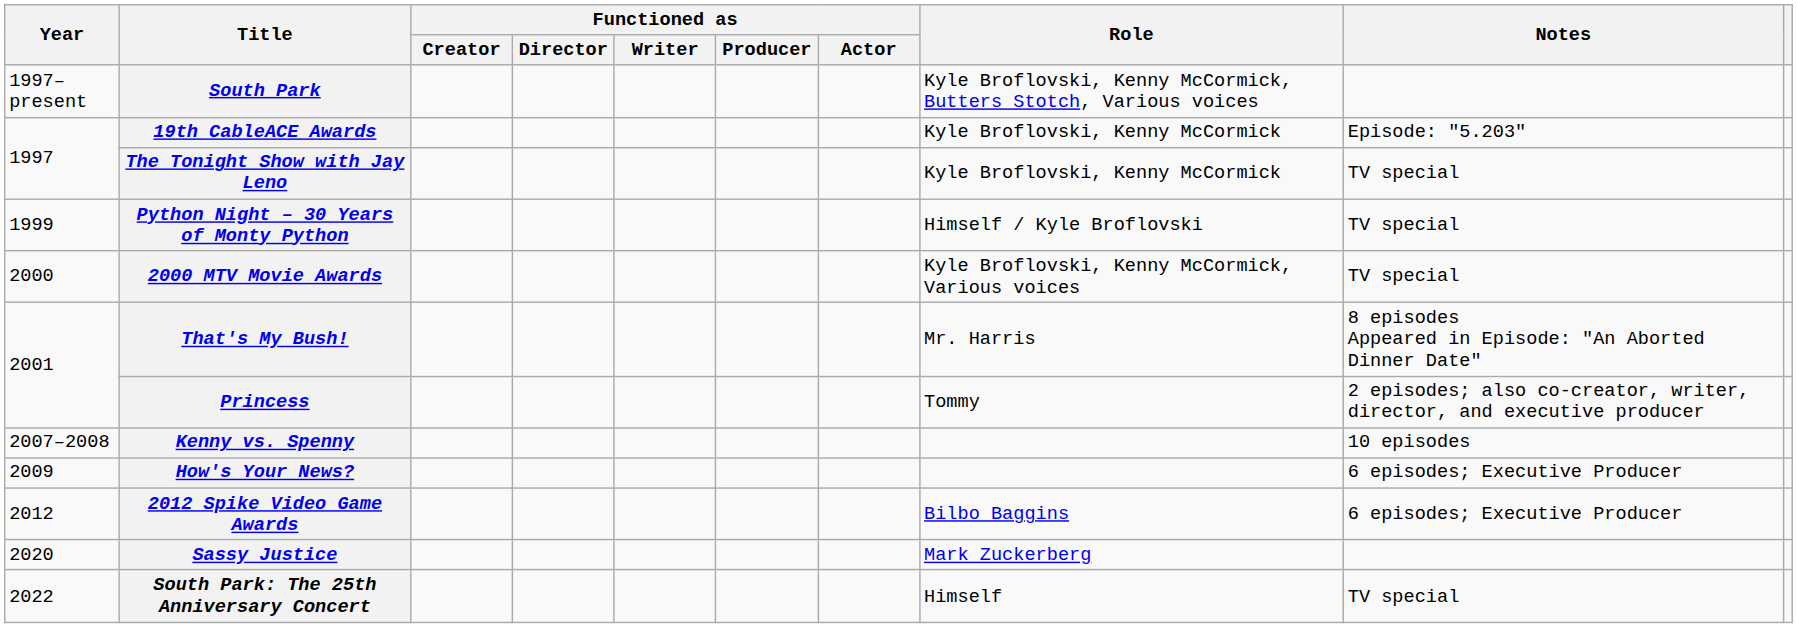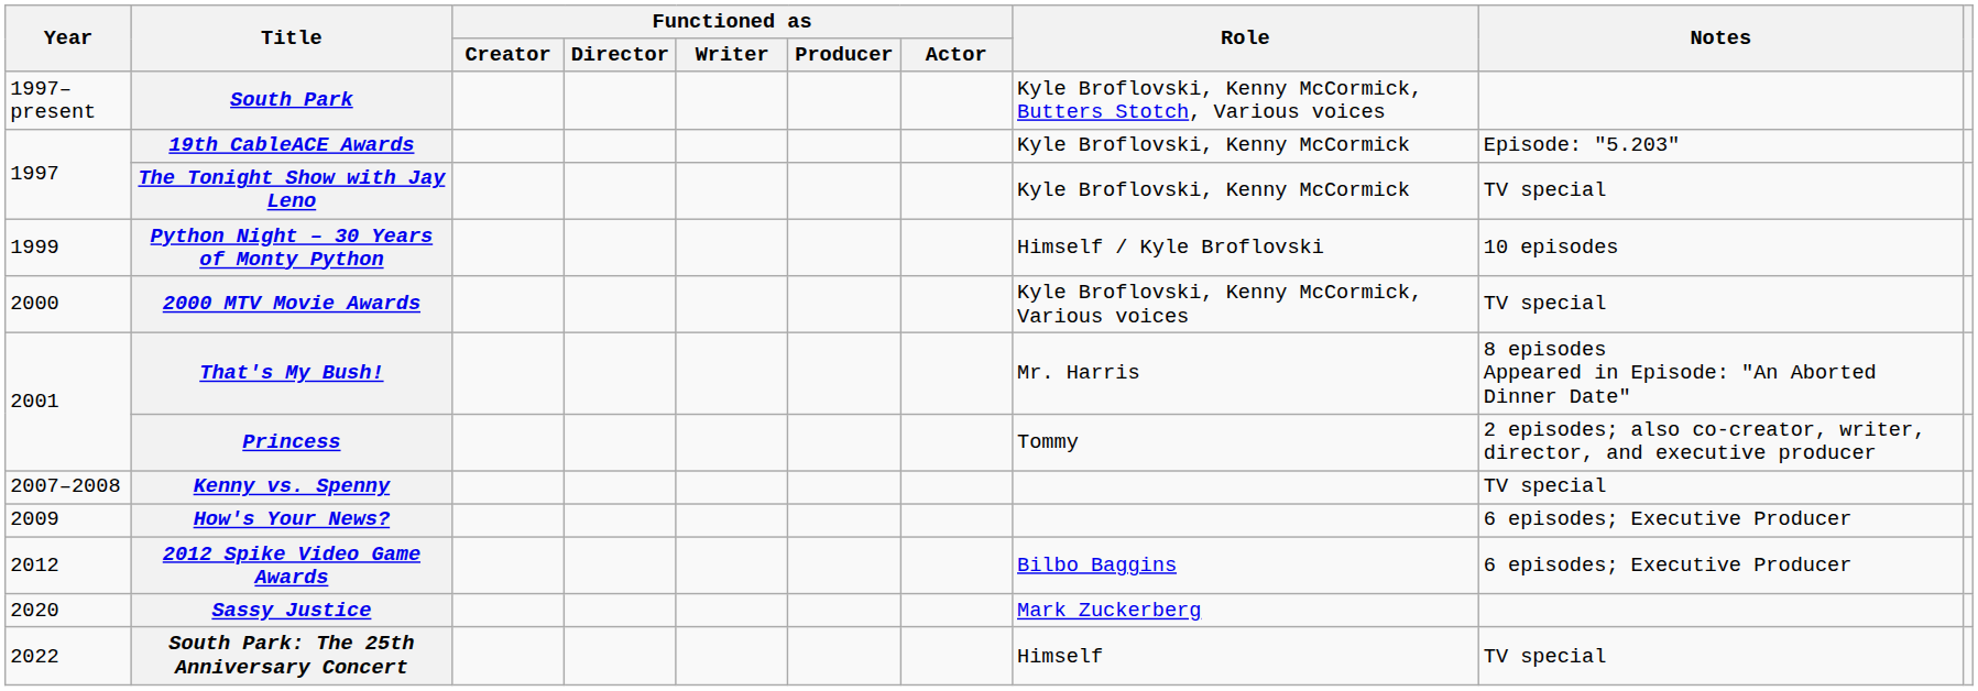Python Night – 30 Years of Monty Python | Notes: TV special -> 10 episodes
Kenny vs. Spenny | Notes: 10 episodes -> TV special
